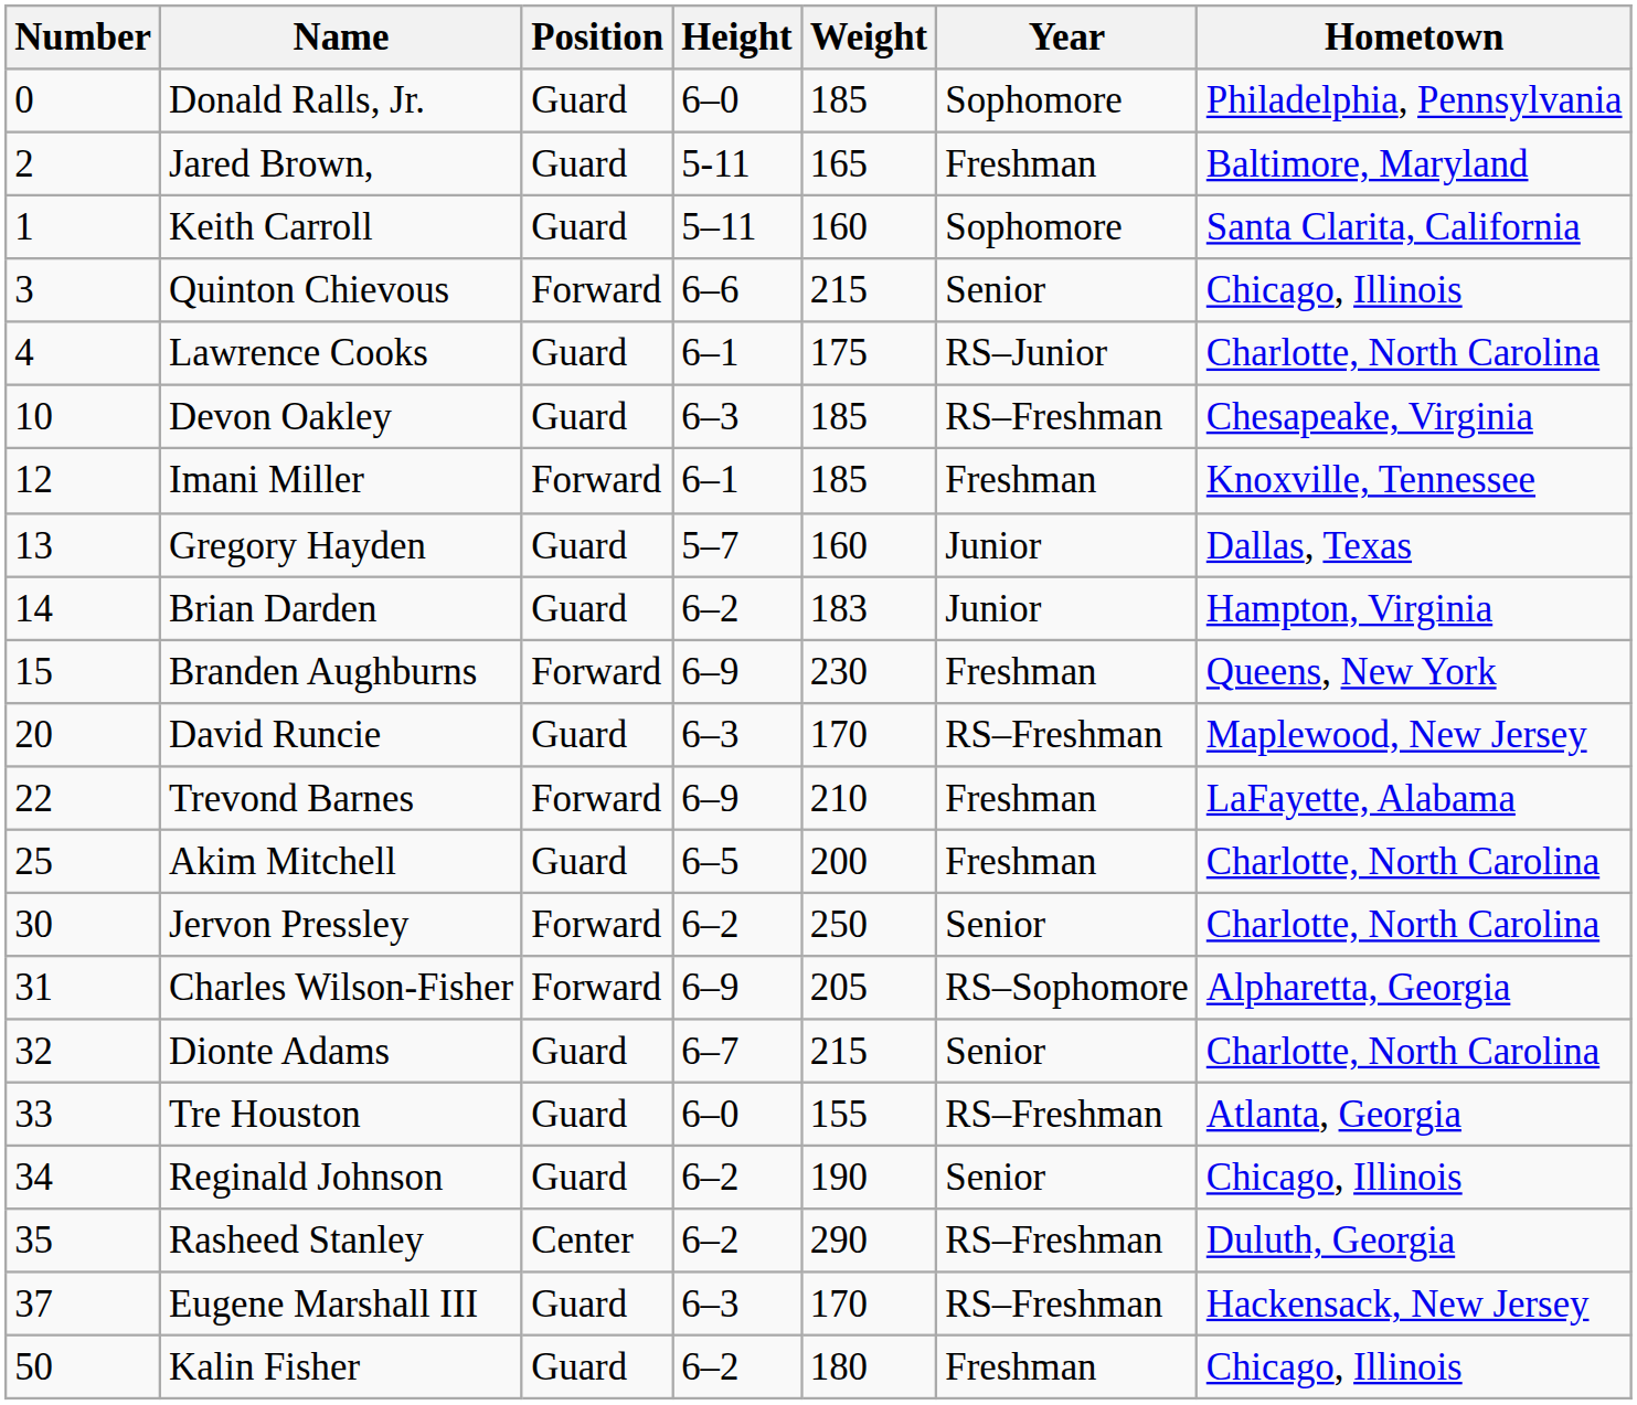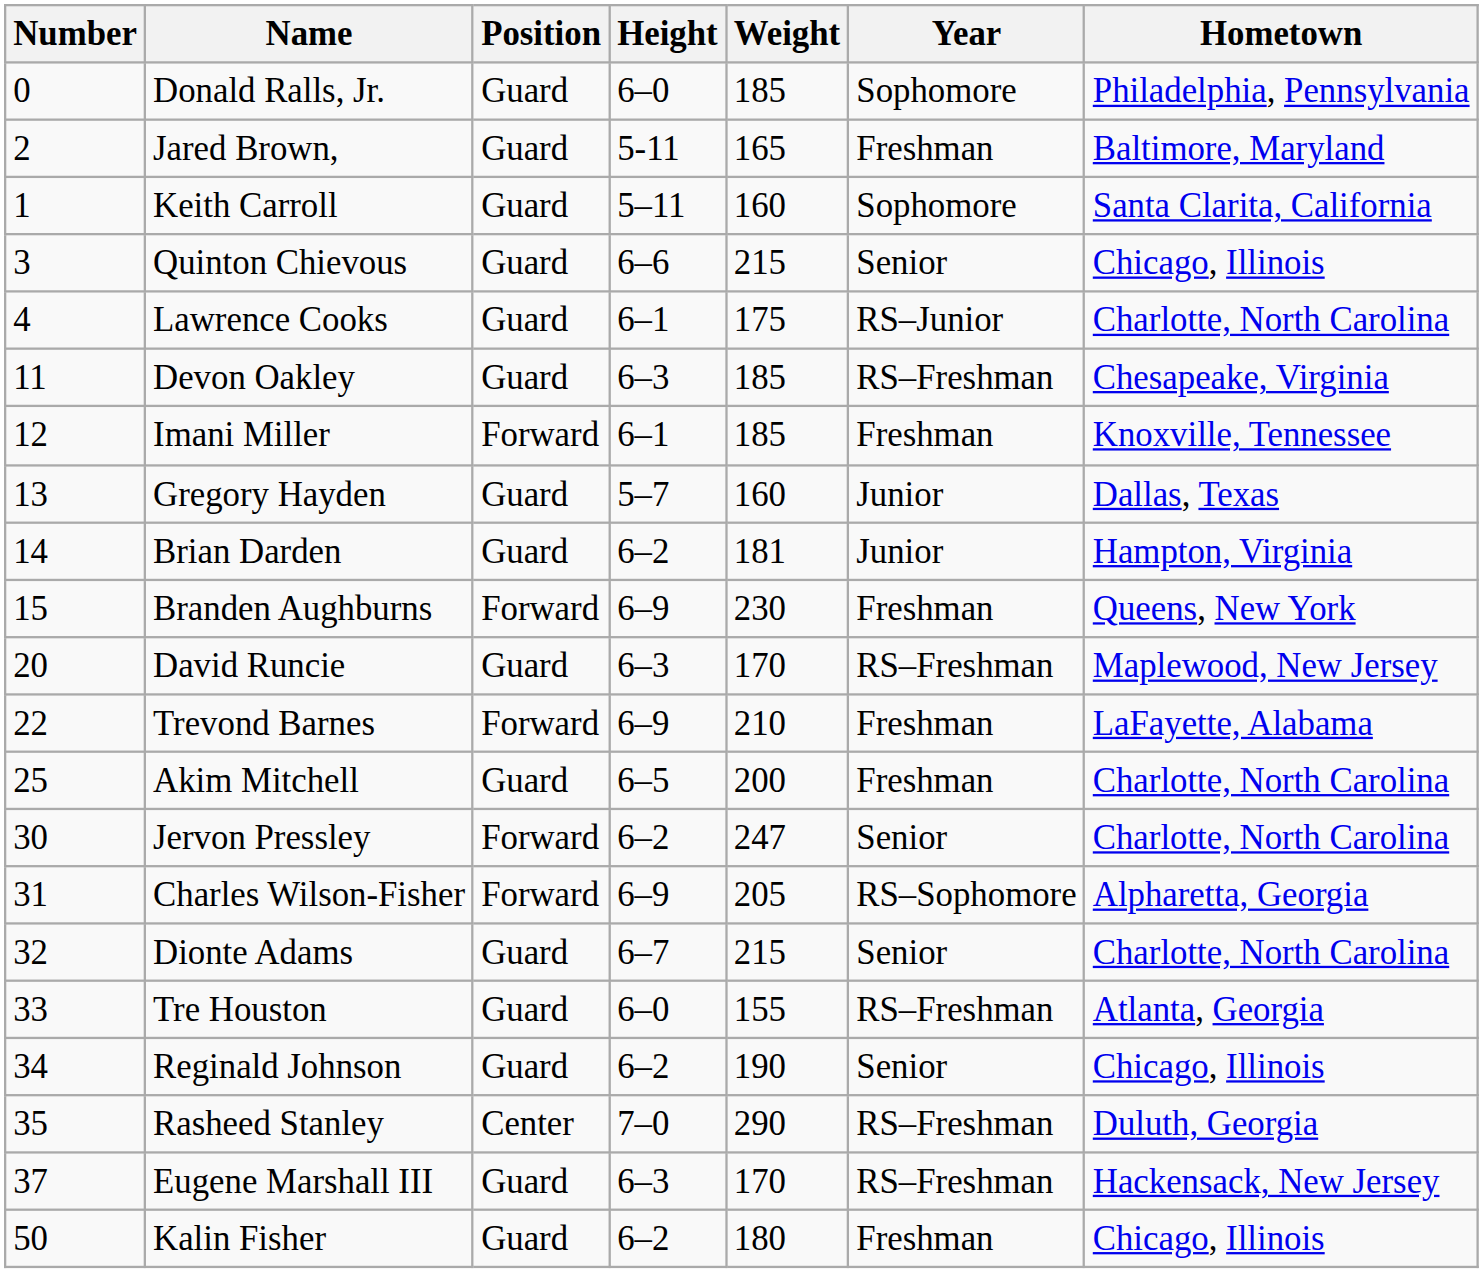Quinton Chievous | Position: Forward -> Guard
Devon Oakley | Number: 10 -> 11
Brian Darden | Weight: 183 -> 181
Jervon Pressley | Weight: 250 -> 247
Rasheed Stanley | Height: 6–2 -> 7–0
